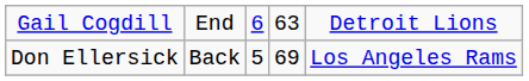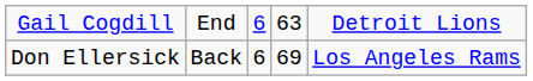Don Ellersick | column 3: 5 -> 6
